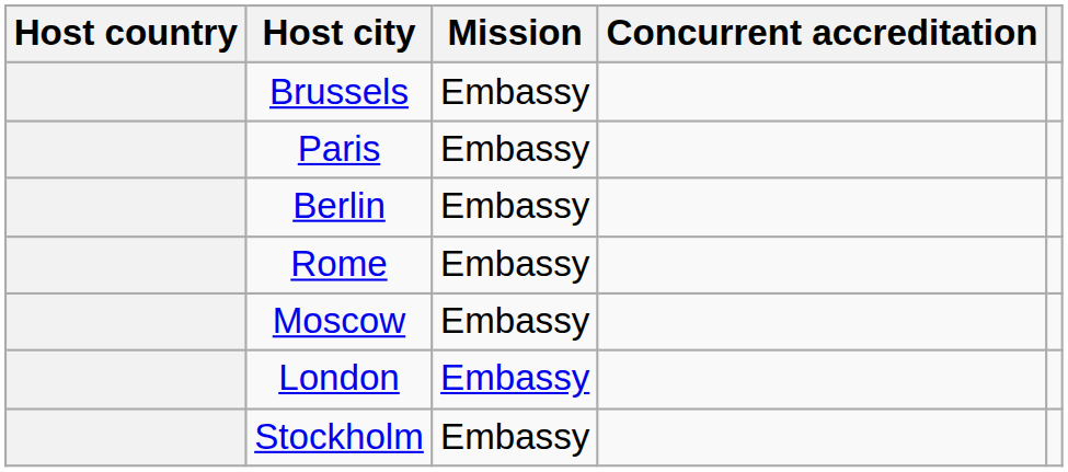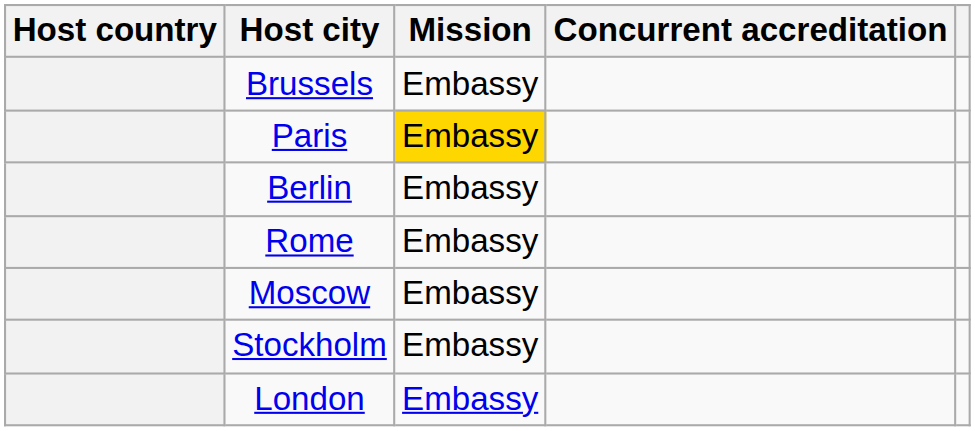Paris | Mission: no background -> gold background
rows swapped: Stockholm <-> London
